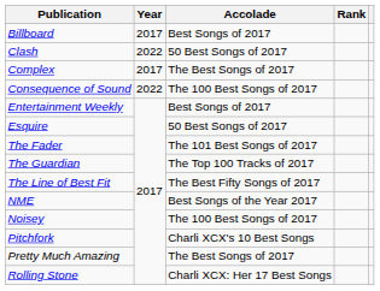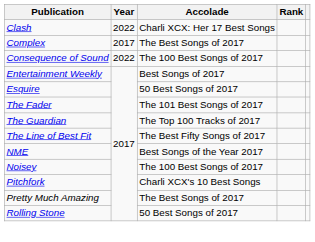- row: Billboard | 2017 | Best Songs of 2017
Clash | Accolade: 50 Best Songs of 2017 -> Charli XCX: Her 17 Best Songs
Rolling Stone | Accolade: Charli XCX: Her 17 Best Songs -> 50 Best Songs of 2017
